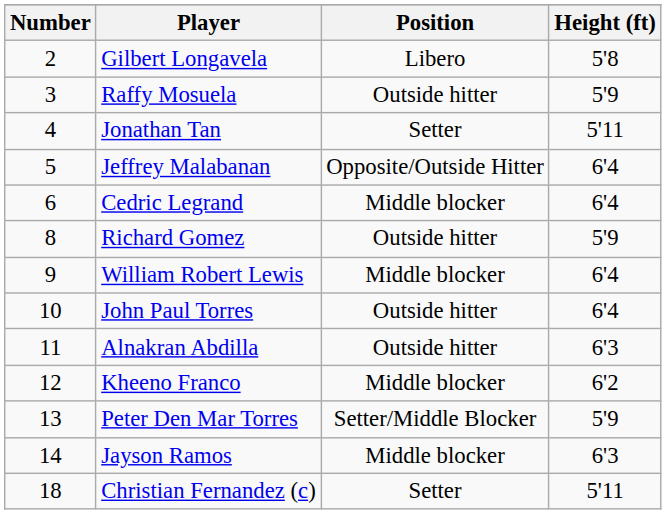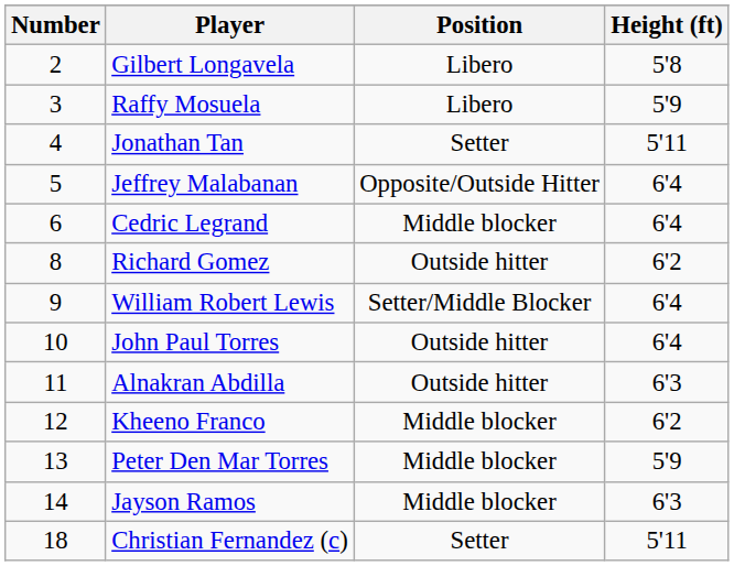Raffy Mosuela | Position: Outside hitter -> Libero
Richard Gomez | Height (ft): 5'9 -> 6'2
William Robert Lewis | Position: Middle blocker -> Setter/Middle Blocker
Peter Den Mar Torres | Position: Setter/Middle Blocker -> Middle blocker
